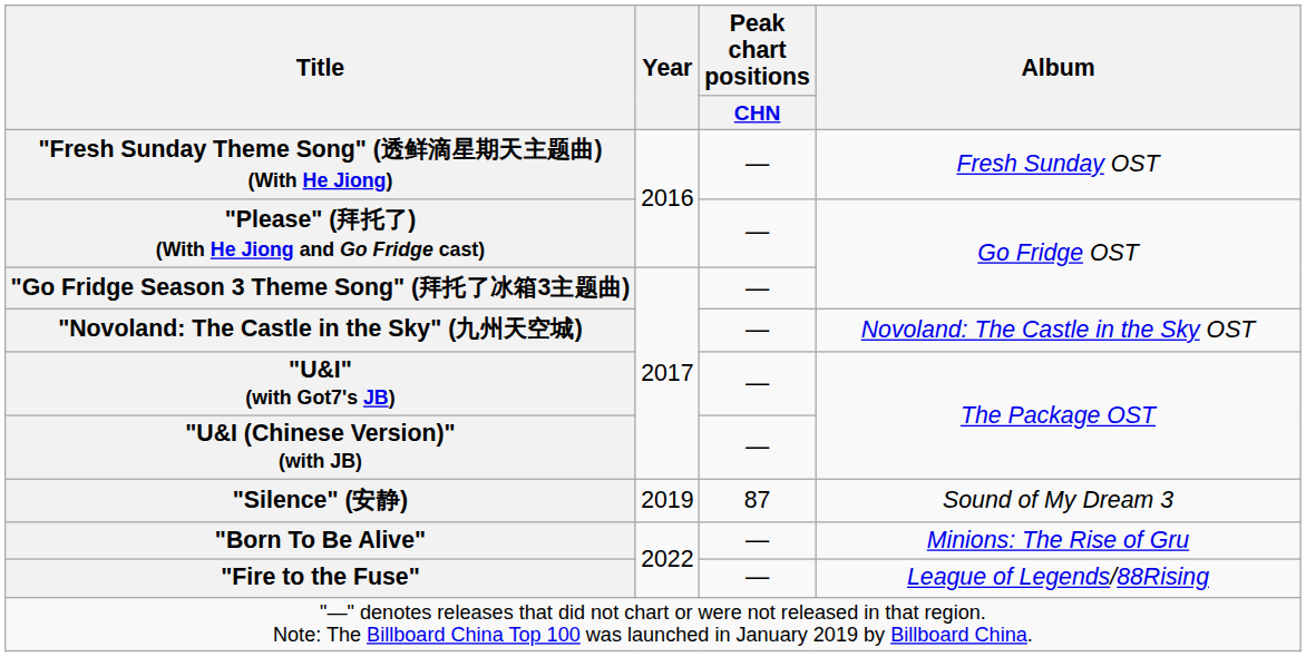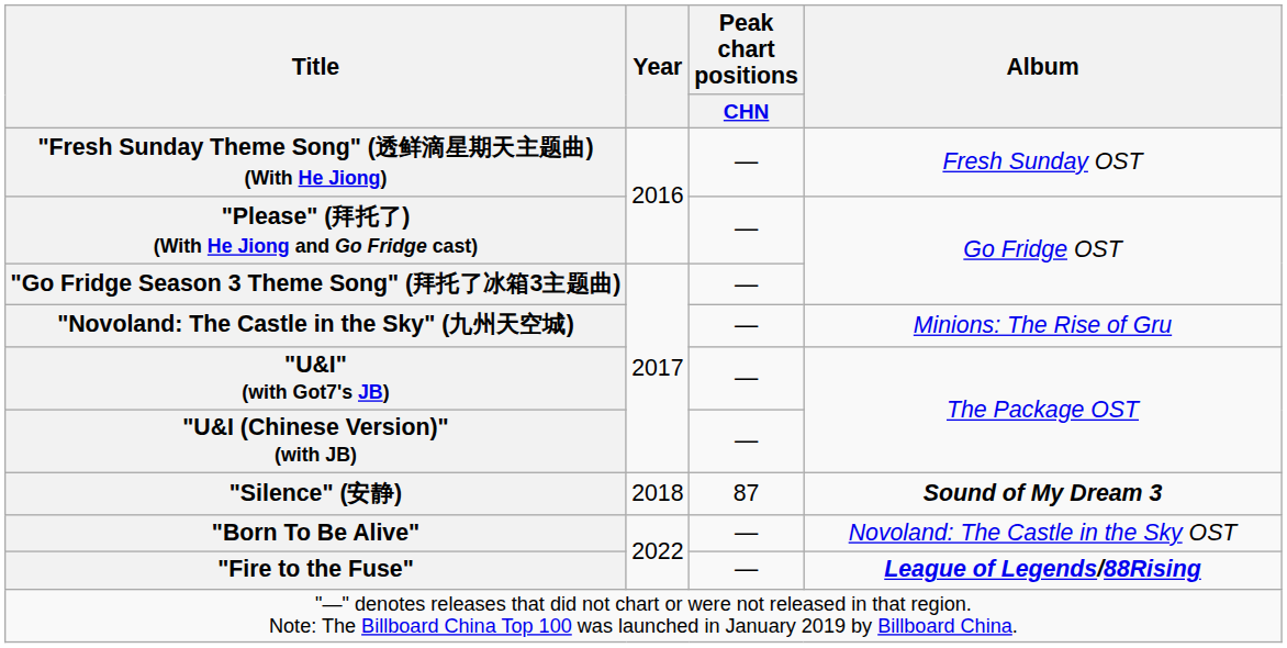"Novoland: The Castle in the Sky" (九州天空城) | Album: Novoland: The Castle in the Sky OST -> Minions: The Rise of Gru
"Silence" (安静) | Year: 2019 -> 2018
"Silence" (安静) | Album: normal -> bold
"Born To Be Alive" | Album: Minions: The Rise of Gru -> Novoland: The Castle in the Sky OST
"Fire to the Fuse" | Album: normal -> bold
